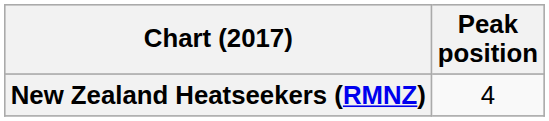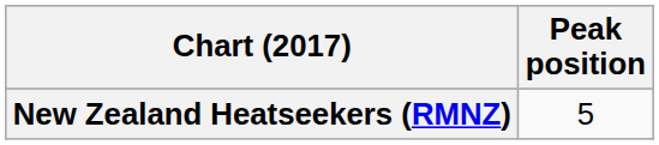New Zealand Heatseekers (RMNZ) | Peak position: 4 -> 5
